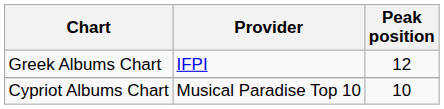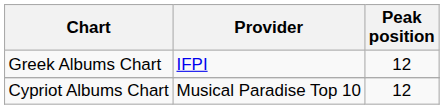Cypriot Albums Chart | Peak position: 10 -> 12
